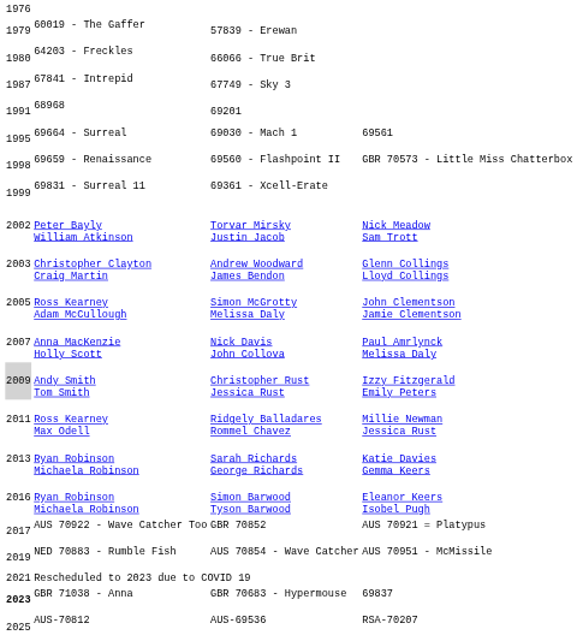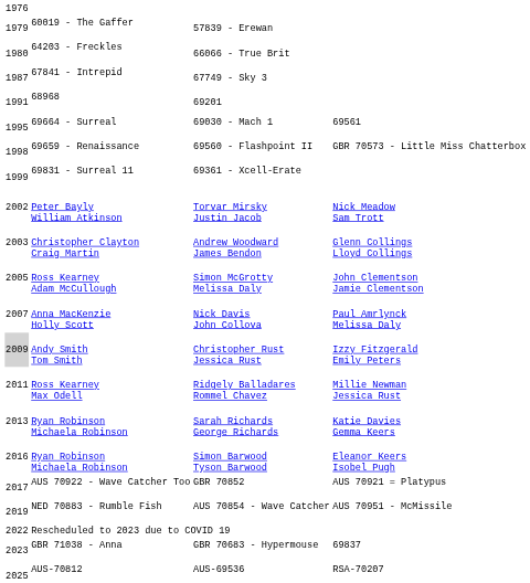Rescheduled to 2023 due to COVID 19 | column 1: 2021 -> 2022
GBR 70683 - Hypermouse | column 1: bold -> normal
